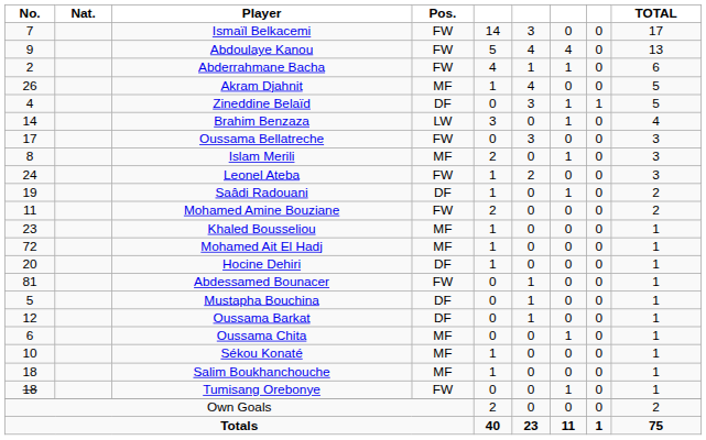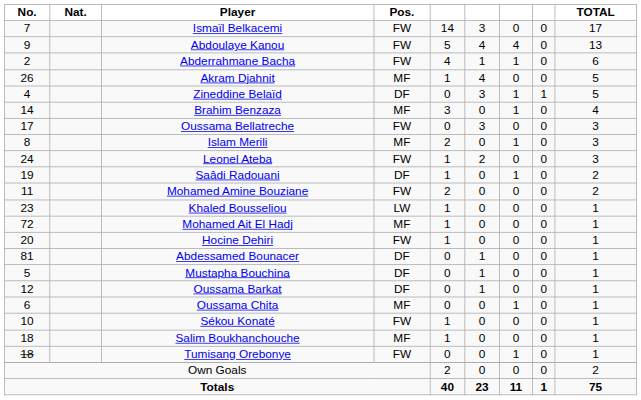Brahim Benzaza | Pos.: LW -> MF
Khaled Bousseliou | Pos.: MF -> LW
Hocine Dehiri | Pos.: DF -> FW
Abdessamed Bounacer | Pos.: FW -> DF
Sékou Konaté | Pos.: MF -> FW
